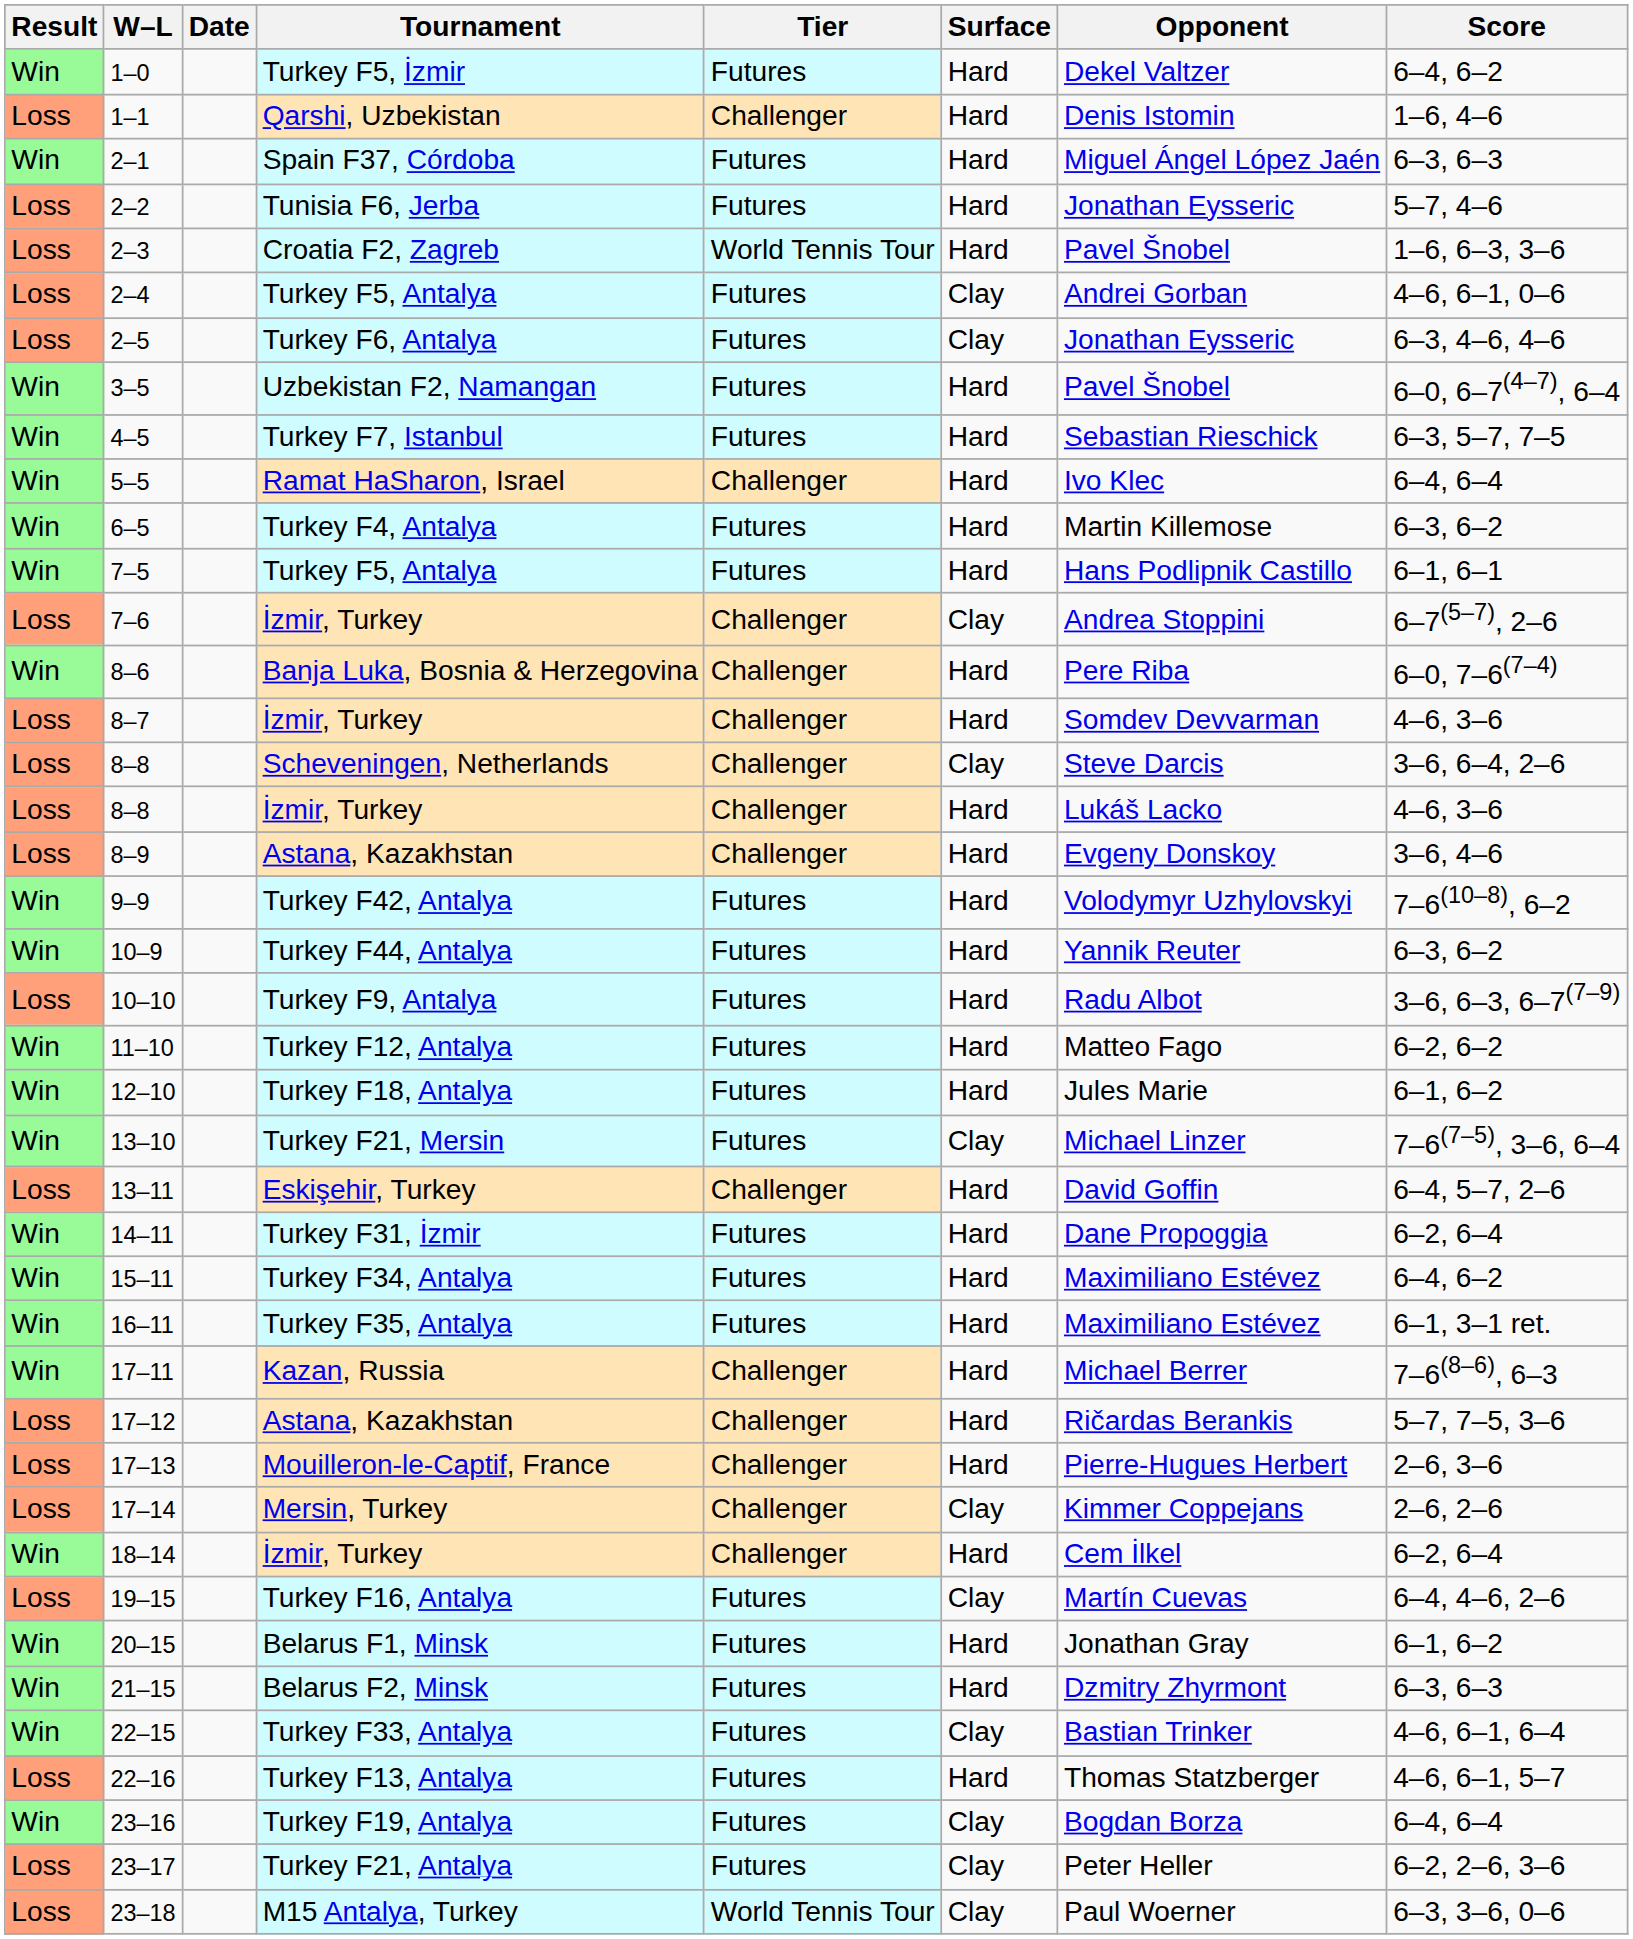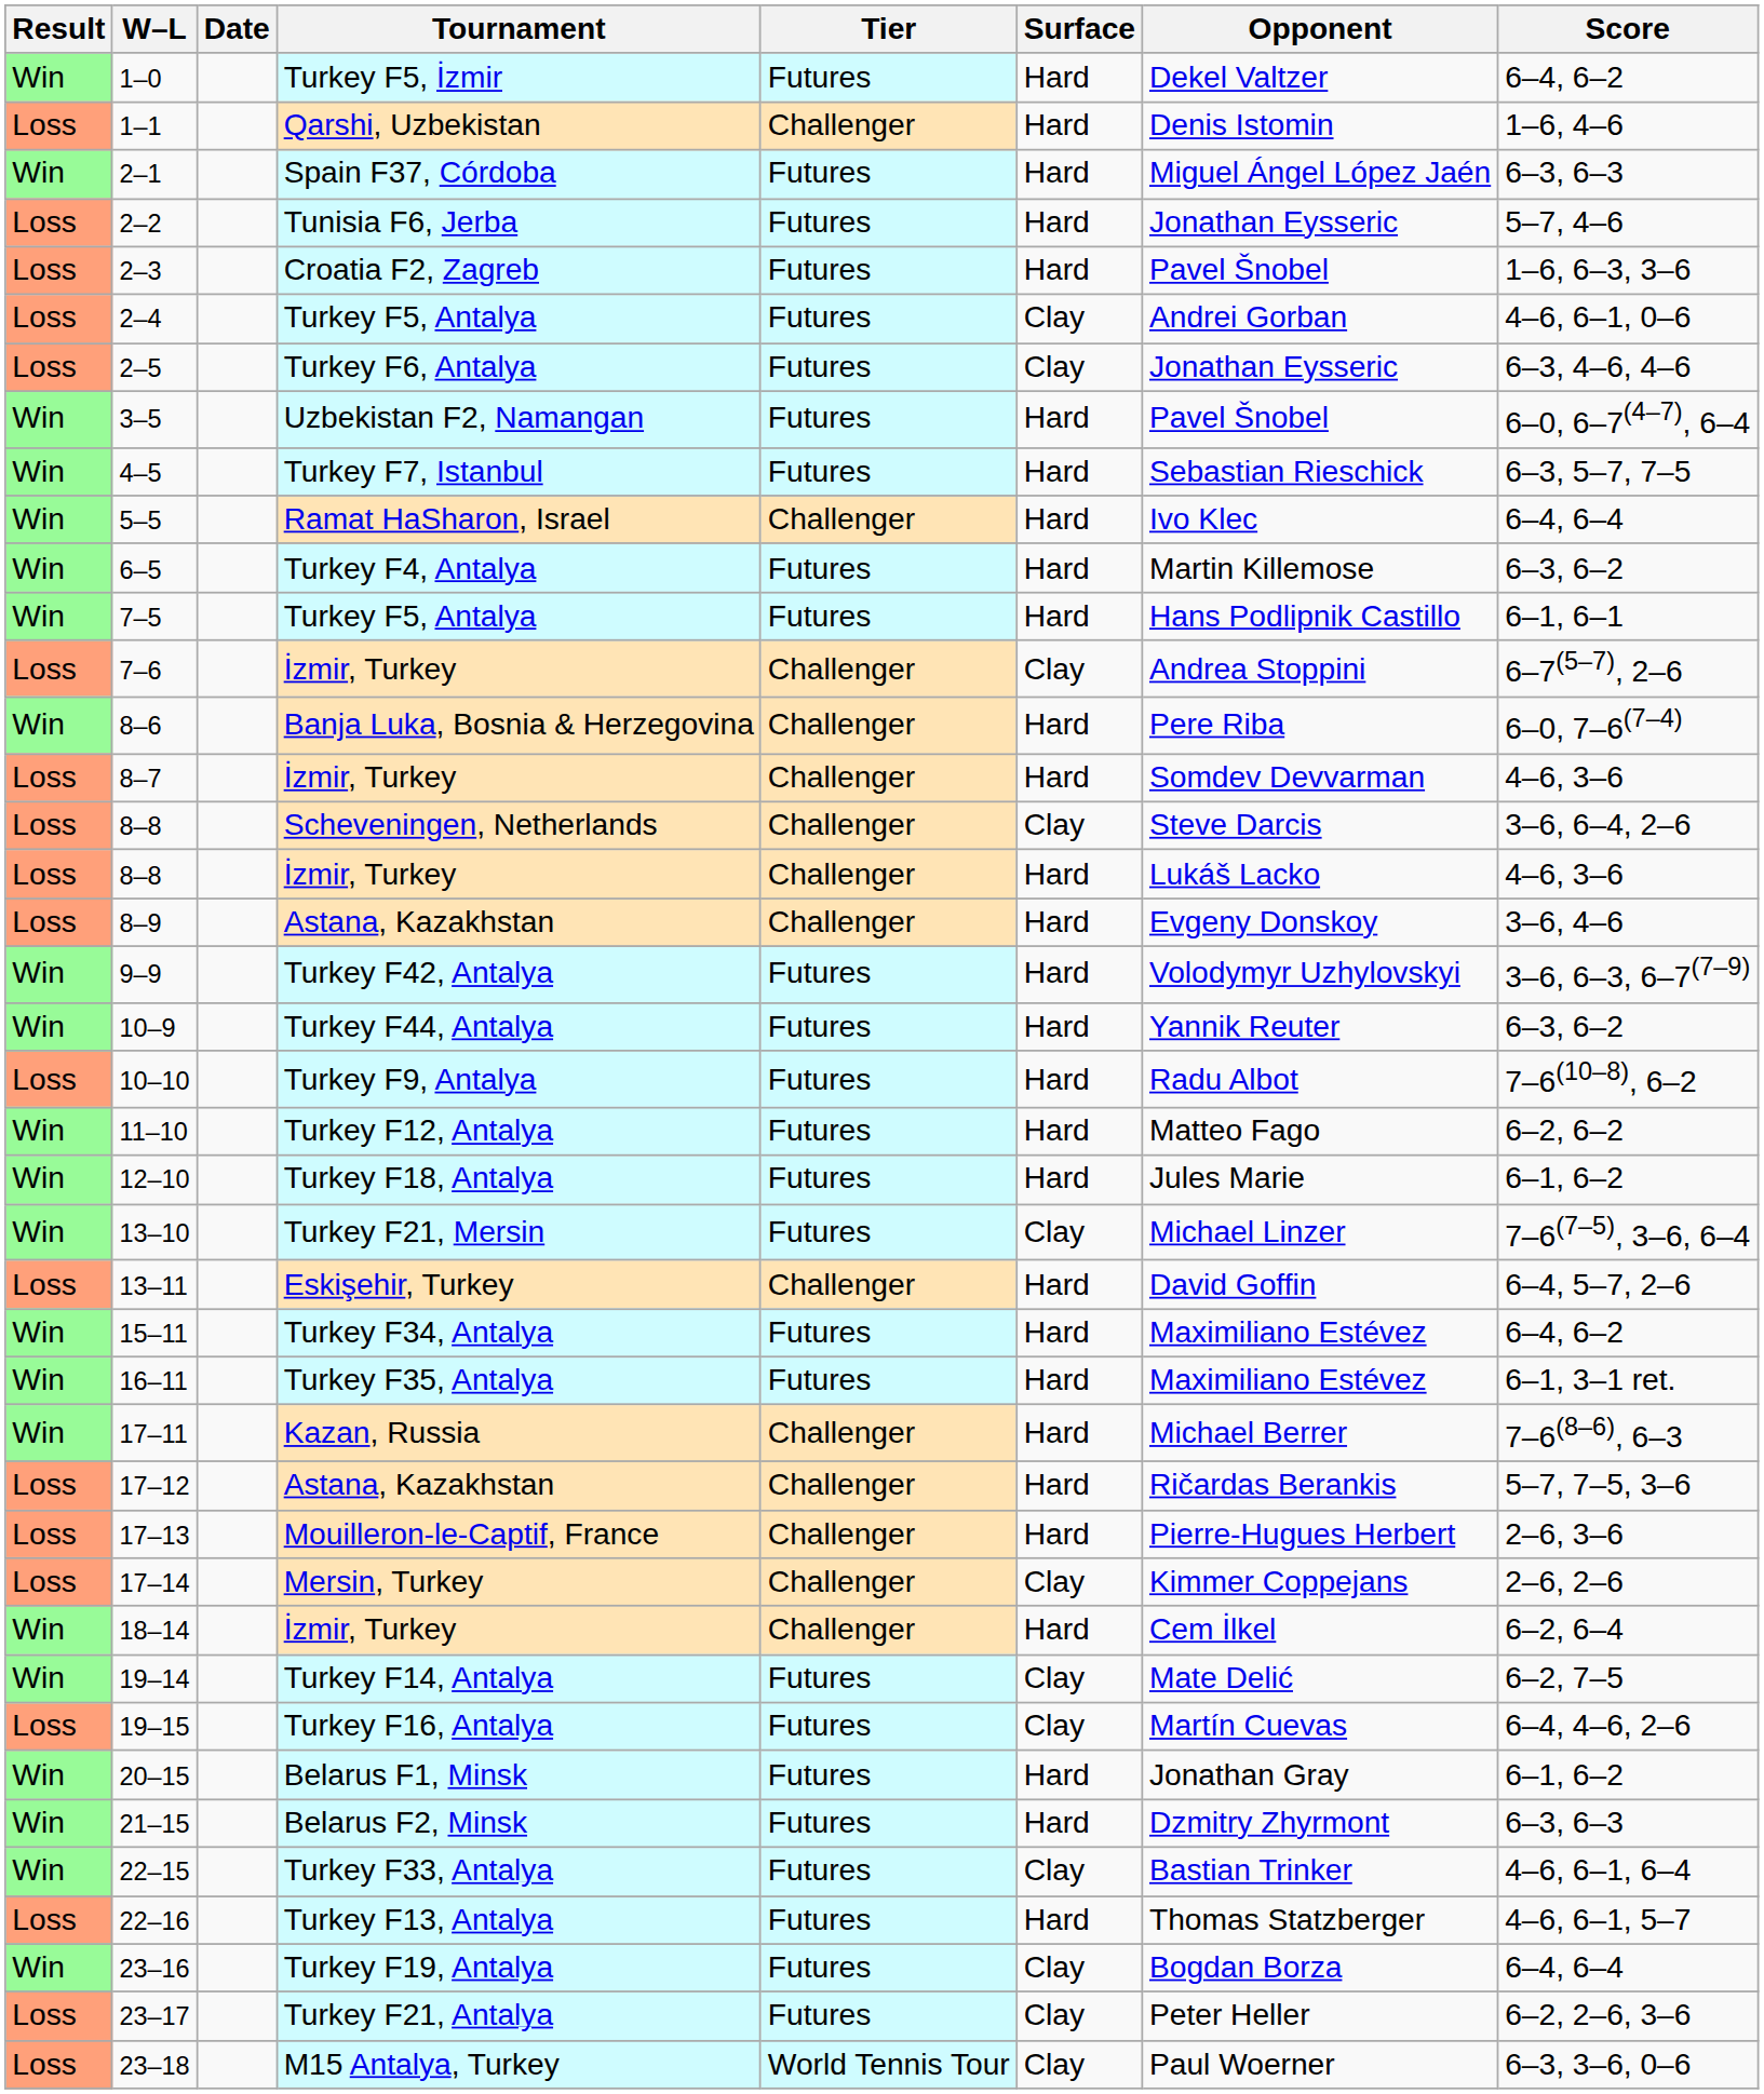2–3 | Tier: World Tennis Tour -> Futures
9–9 | Score: 7–6(10–8), 6–2 -> 3–6, 6–3, 6–7(7–9)
10–10 | Score: 3–6, 6–3, 6–7(7–9) -> 7–6(10–8), 6–2
- row: Win | 14–11 | Turkey F31, İzmir | Futures | Hard | Dane Propoggia | 6–2, 6–4
+ row: Win | 19–14 | Turkey F14, Antalya | Futures | Clay | Mate Delić | 6–2, 7–5
